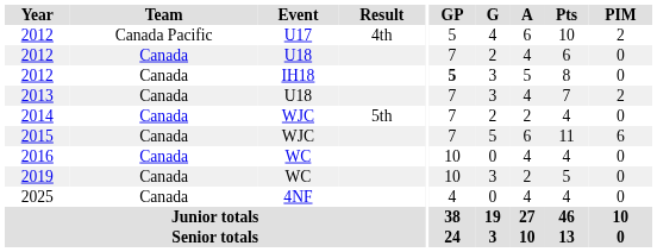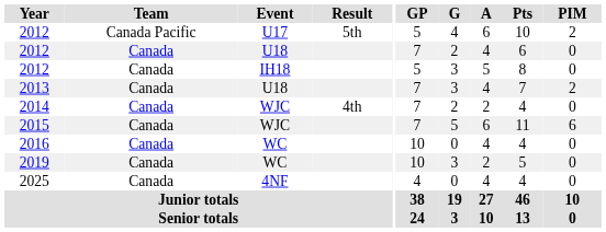2012 / U17 | Result: 4th -> 5th
2012 / IH18 | GP: bold -> normal
2014 | Result: 5th -> 4th
